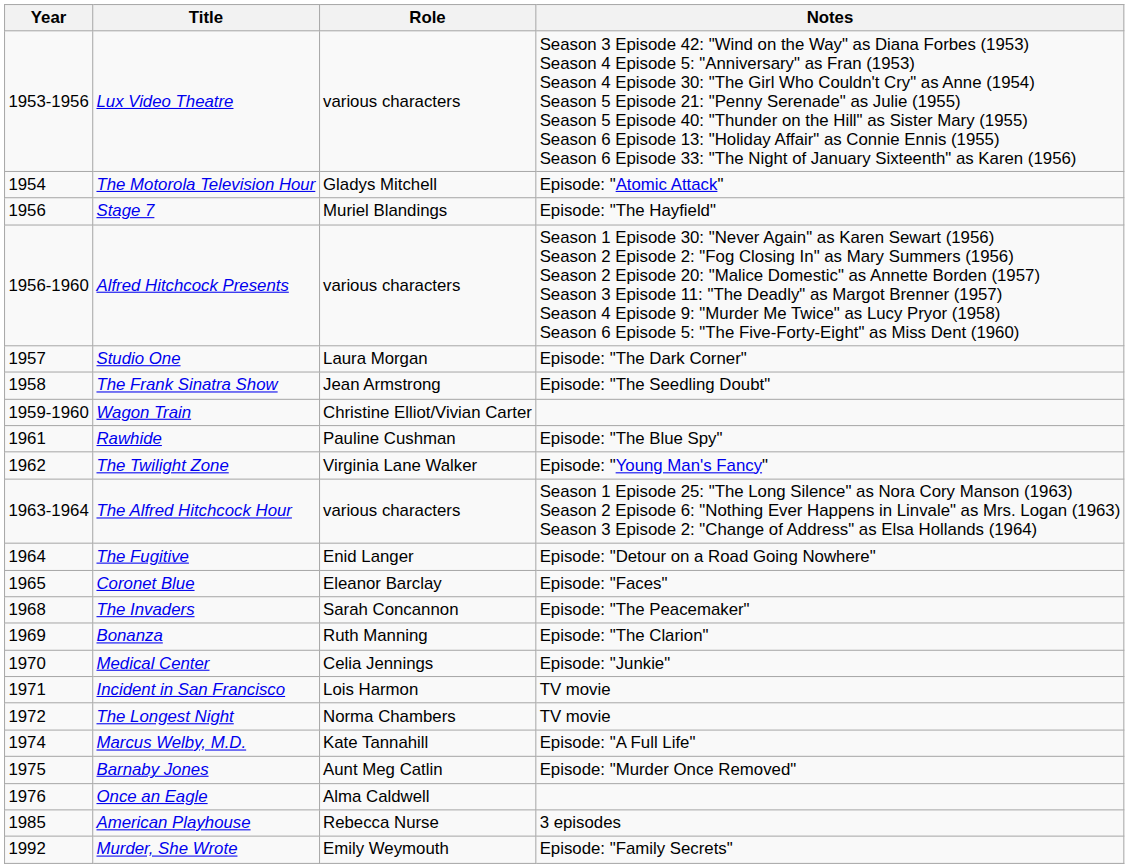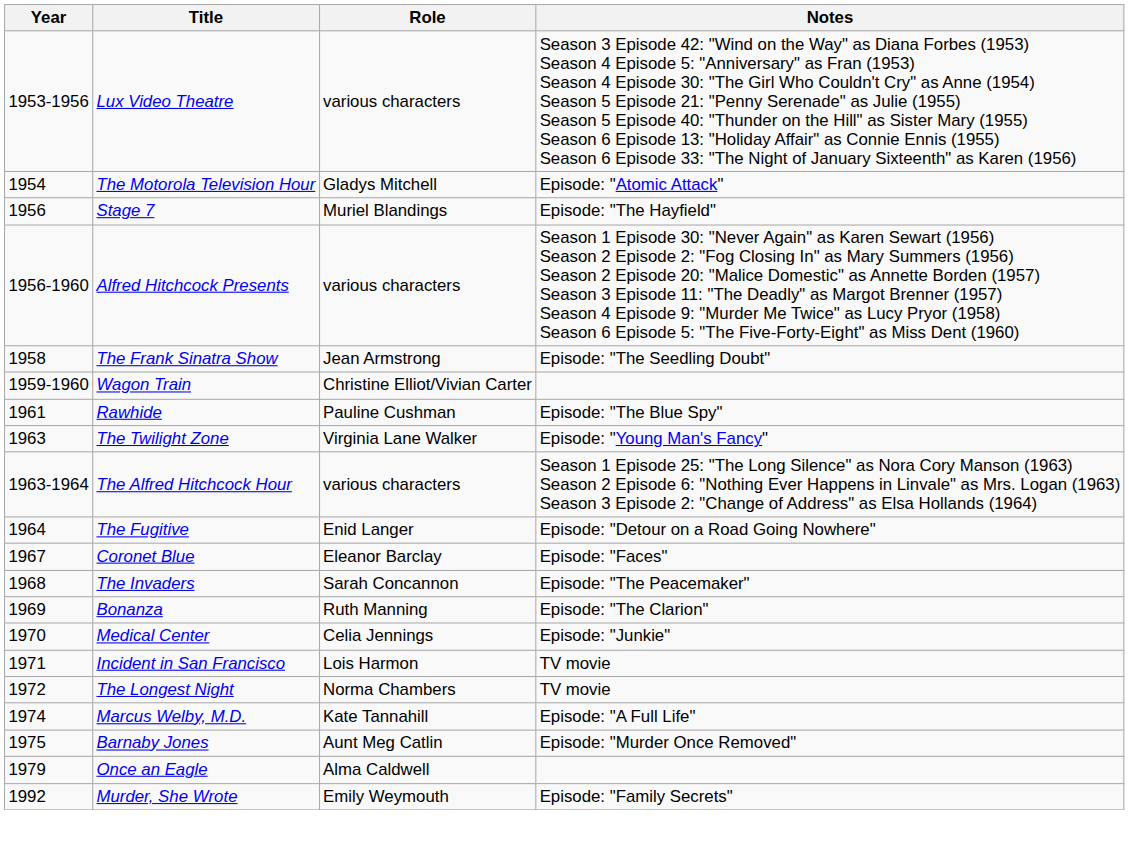- row: 1957 | Studio One | Laura Morgan | Episode: "The Dark Corner"
The Twilight Zone | Year: 1962 -> 1963
Coronet Blue | Year: 1965 -> 1967
Once an Eagle | Year: 1976 -> 1979
- row: 1985 | American Playhouse | Rebecca Nurse | 3 episodes
